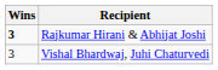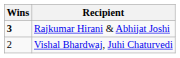Vishal Bhardwaj, Juhi Chaturvedi | Wins: 3 -> 2
